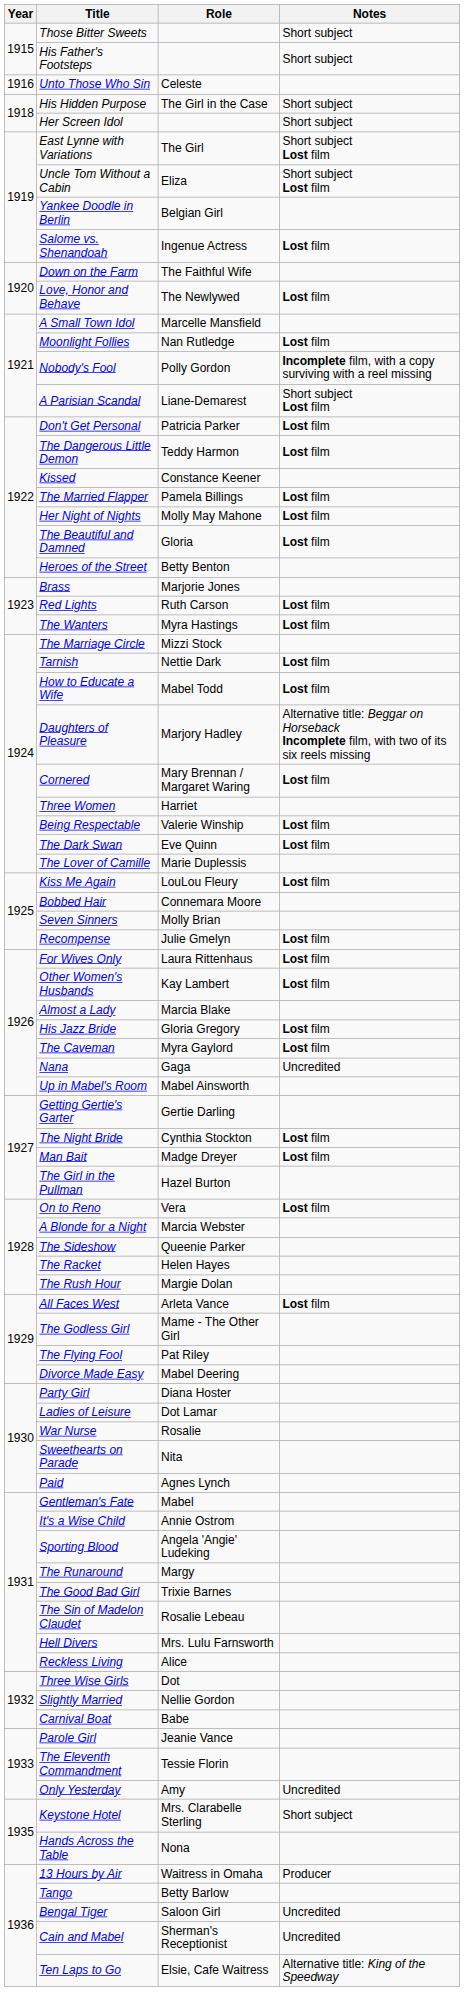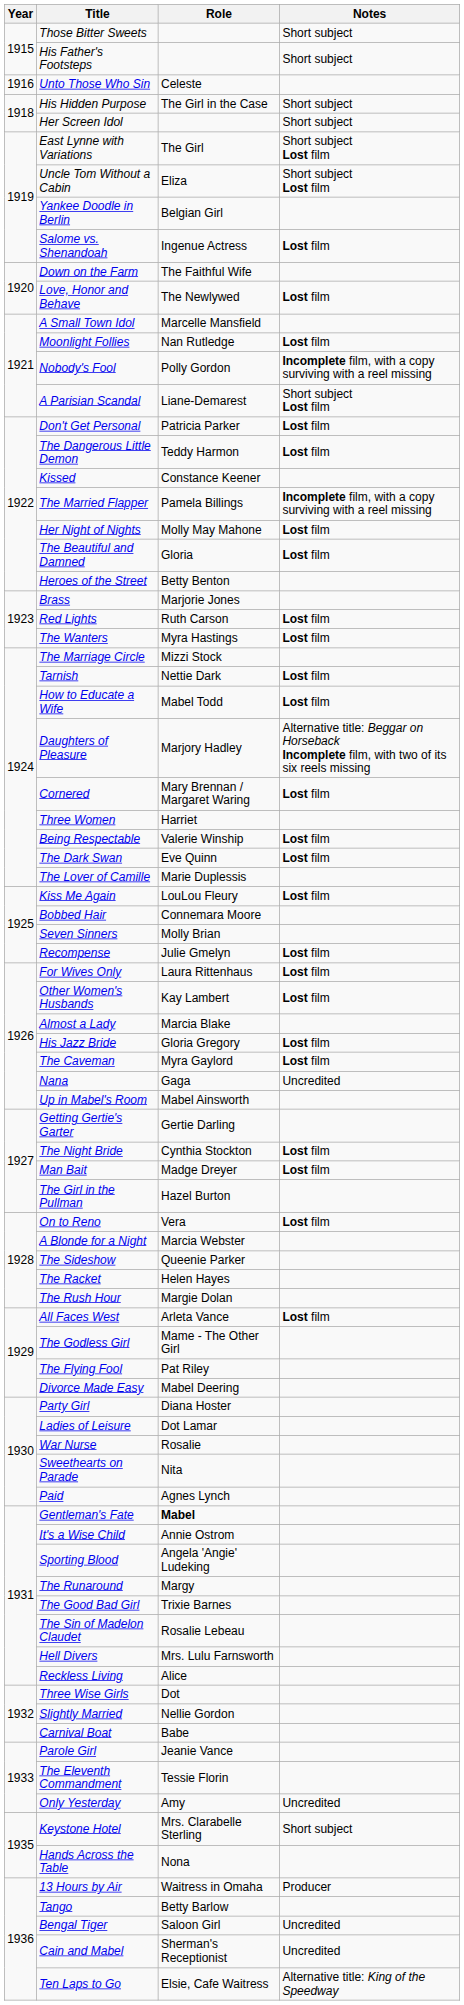The Married Flapper | Notes: Lost film -> Incomplete film, with a copy surviving with a reel missing
Gentleman's Fate | Role: normal -> bold
